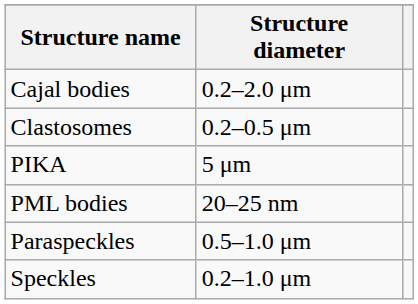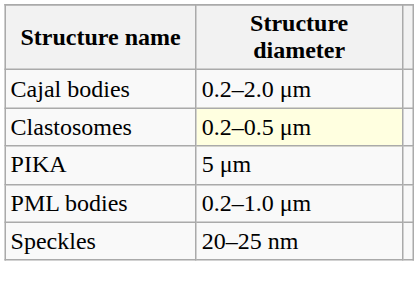Clastosomes | Structure diameter: no background -> lightyellow background
PML bodies | Structure diameter: 20–25 nm -> 0.2–1.0 μm
- row: Paraspeckles | 0.5–1.0 μm
Speckles | Structure diameter: 0.2–1.0 μm -> 20–25 nm
